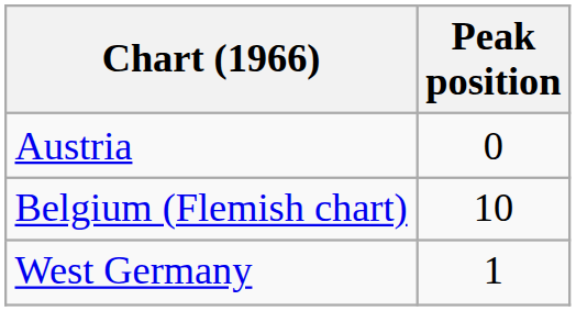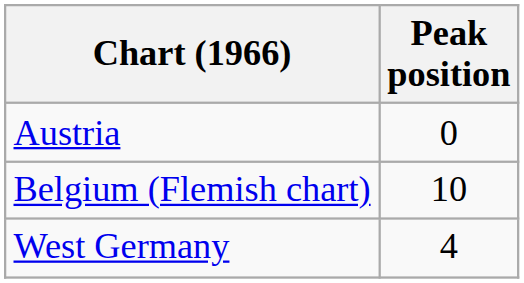West Germany | Peak position: 1 -> 4
